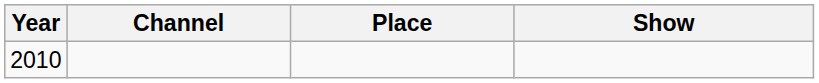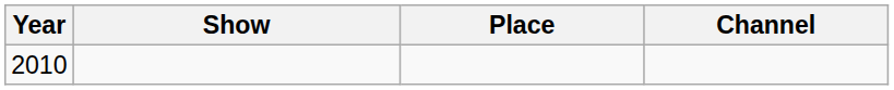columns swapped: Show <-> Channel
